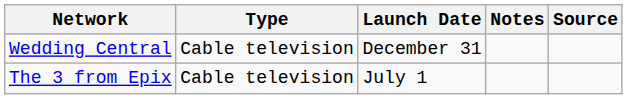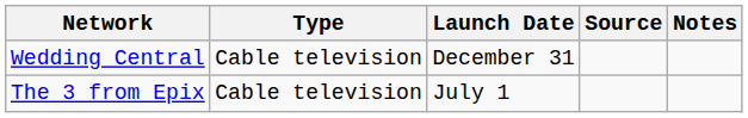columns swapped: Notes <-> Source
